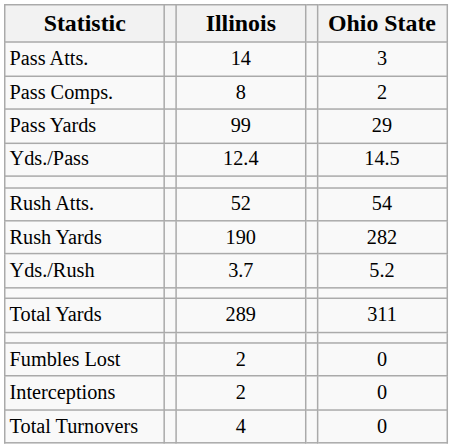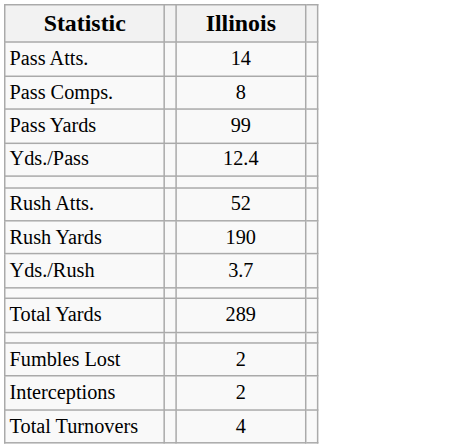- column: Ohio State | 3 | 2 | 29 | 14.5 | 54 | 282 | 5.2 | 311 | 0 | 0 | 0
